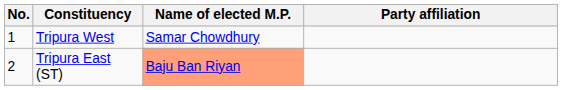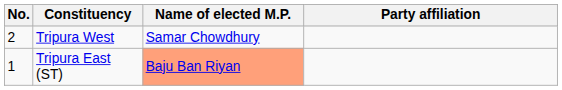Tripura West | No.: 1 -> 2
Tripura East (ST) | No.: 2 -> 1
